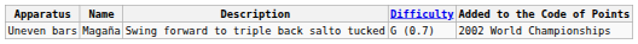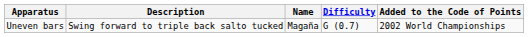columns swapped: Name <-> Description
